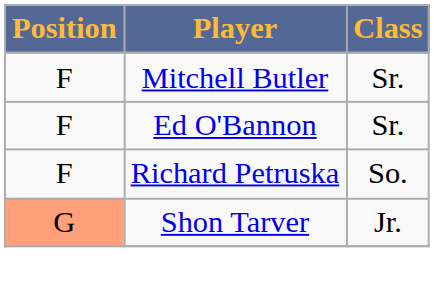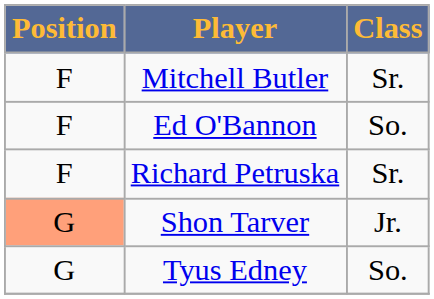Ed O'Bannon | Class: Sr. -> So.
Richard Petruska | Class: So. -> Sr.
+ row: G | Tyus Edney | So.
